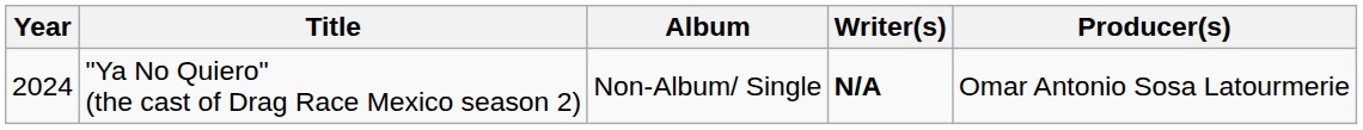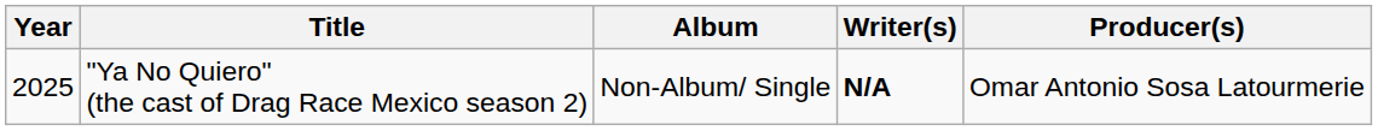"Ya No Quiero" (the cast of Drag Race Mexico season 2) | Year: 2024 -> 2025
